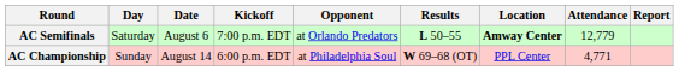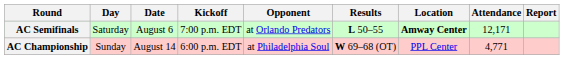AC Semifinals | Attendance: 12,779 -> 12,171
